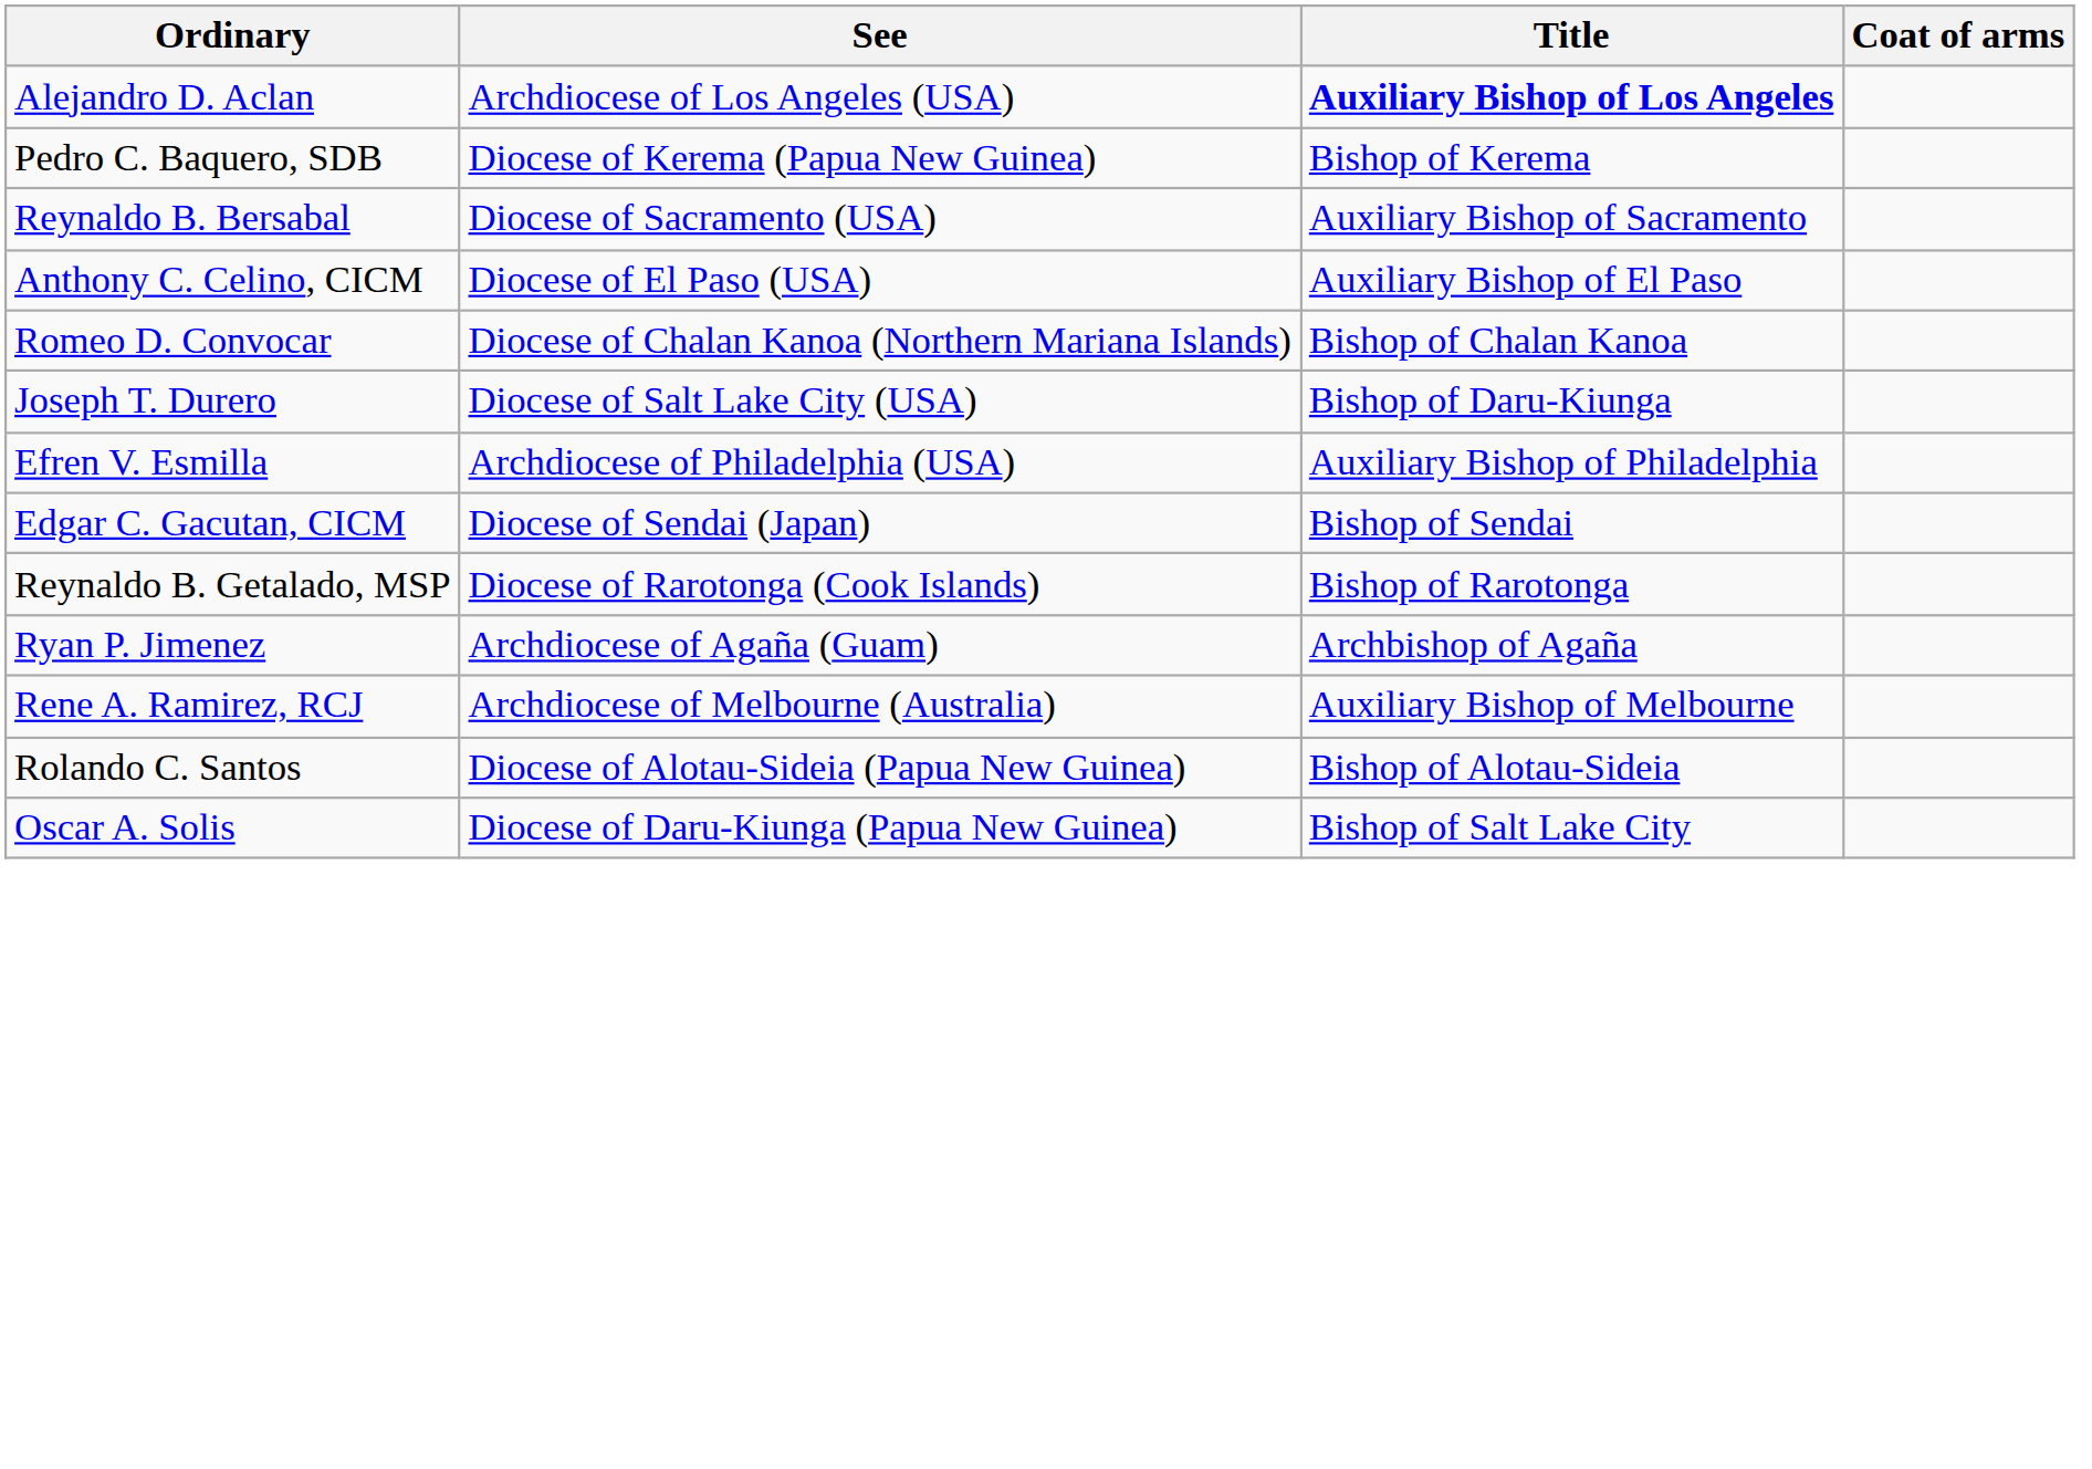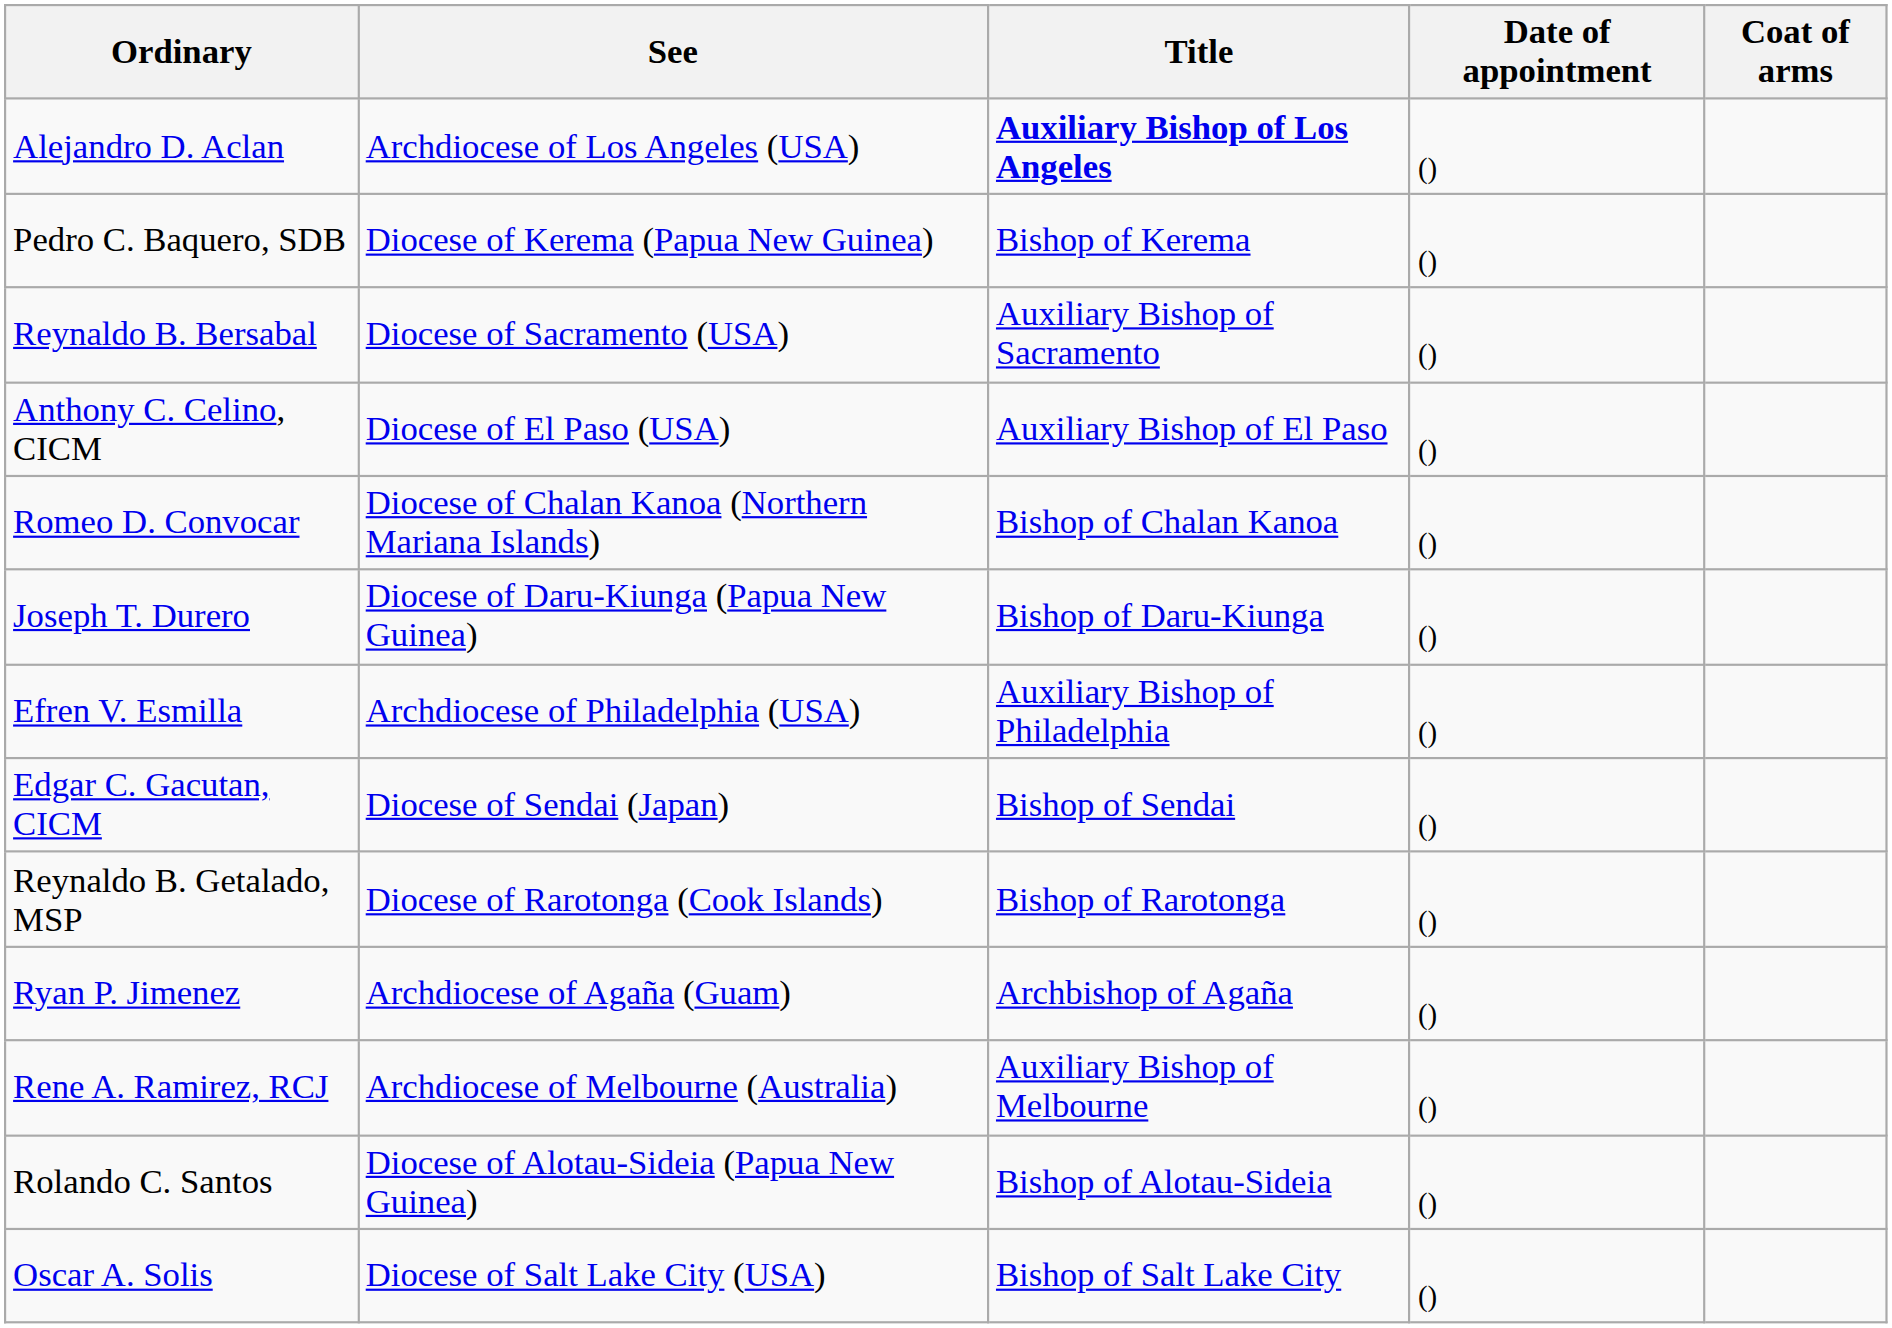+ column: Date of appointment | () | () | () | () | () | () | () | () | () | () | () | () | ()
Joseph T. Durero | See: Diocese of Salt Lake City (USA) -> Diocese of Daru-Kiunga (Papua New Guinea)
Oscar A. Solis | See: Diocese of Daru-Kiunga (Papua New Guinea) -> Diocese of Salt Lake City (USA)
